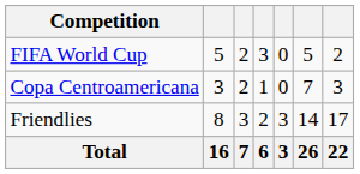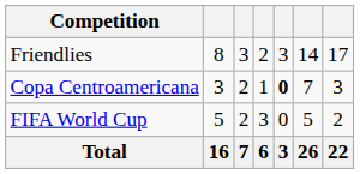rows swapped: FIFA World Cup <-> Friendlies
Copa Centroamericana | column 5: normal -> bold
